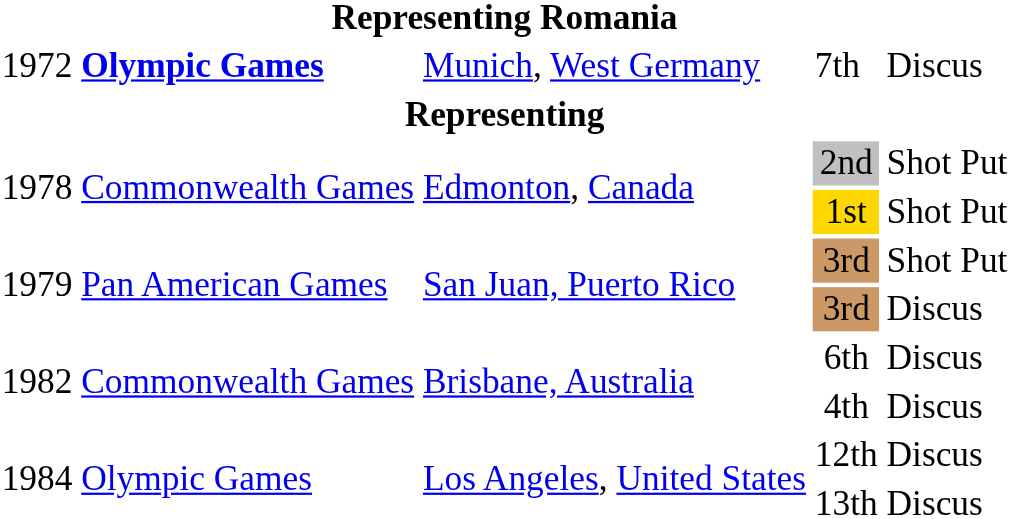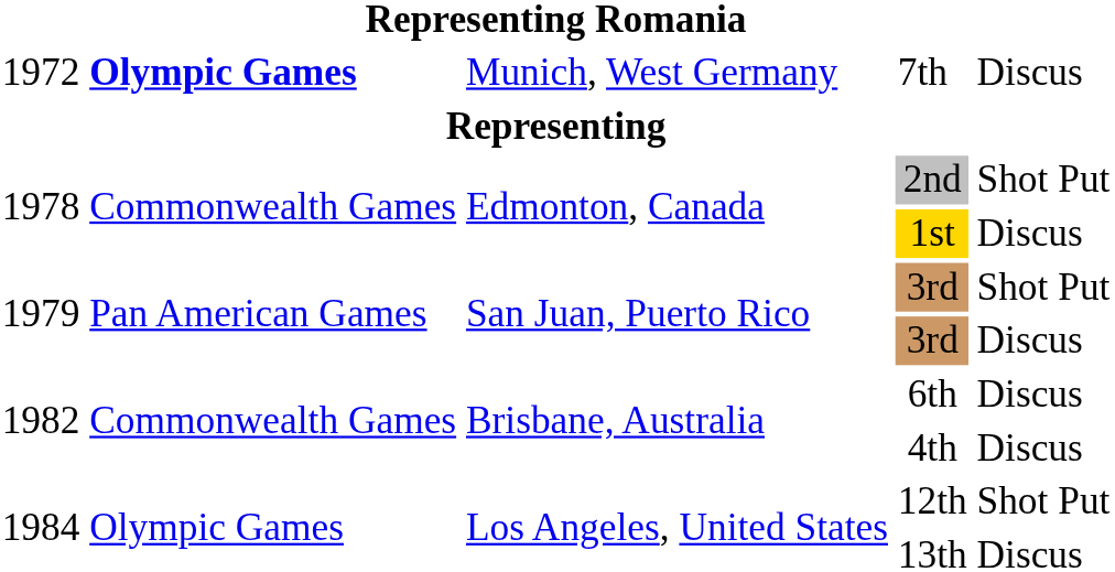1st | column 5: Shot Put -> Discus
12th | column 5: Discus -> Shot Put
